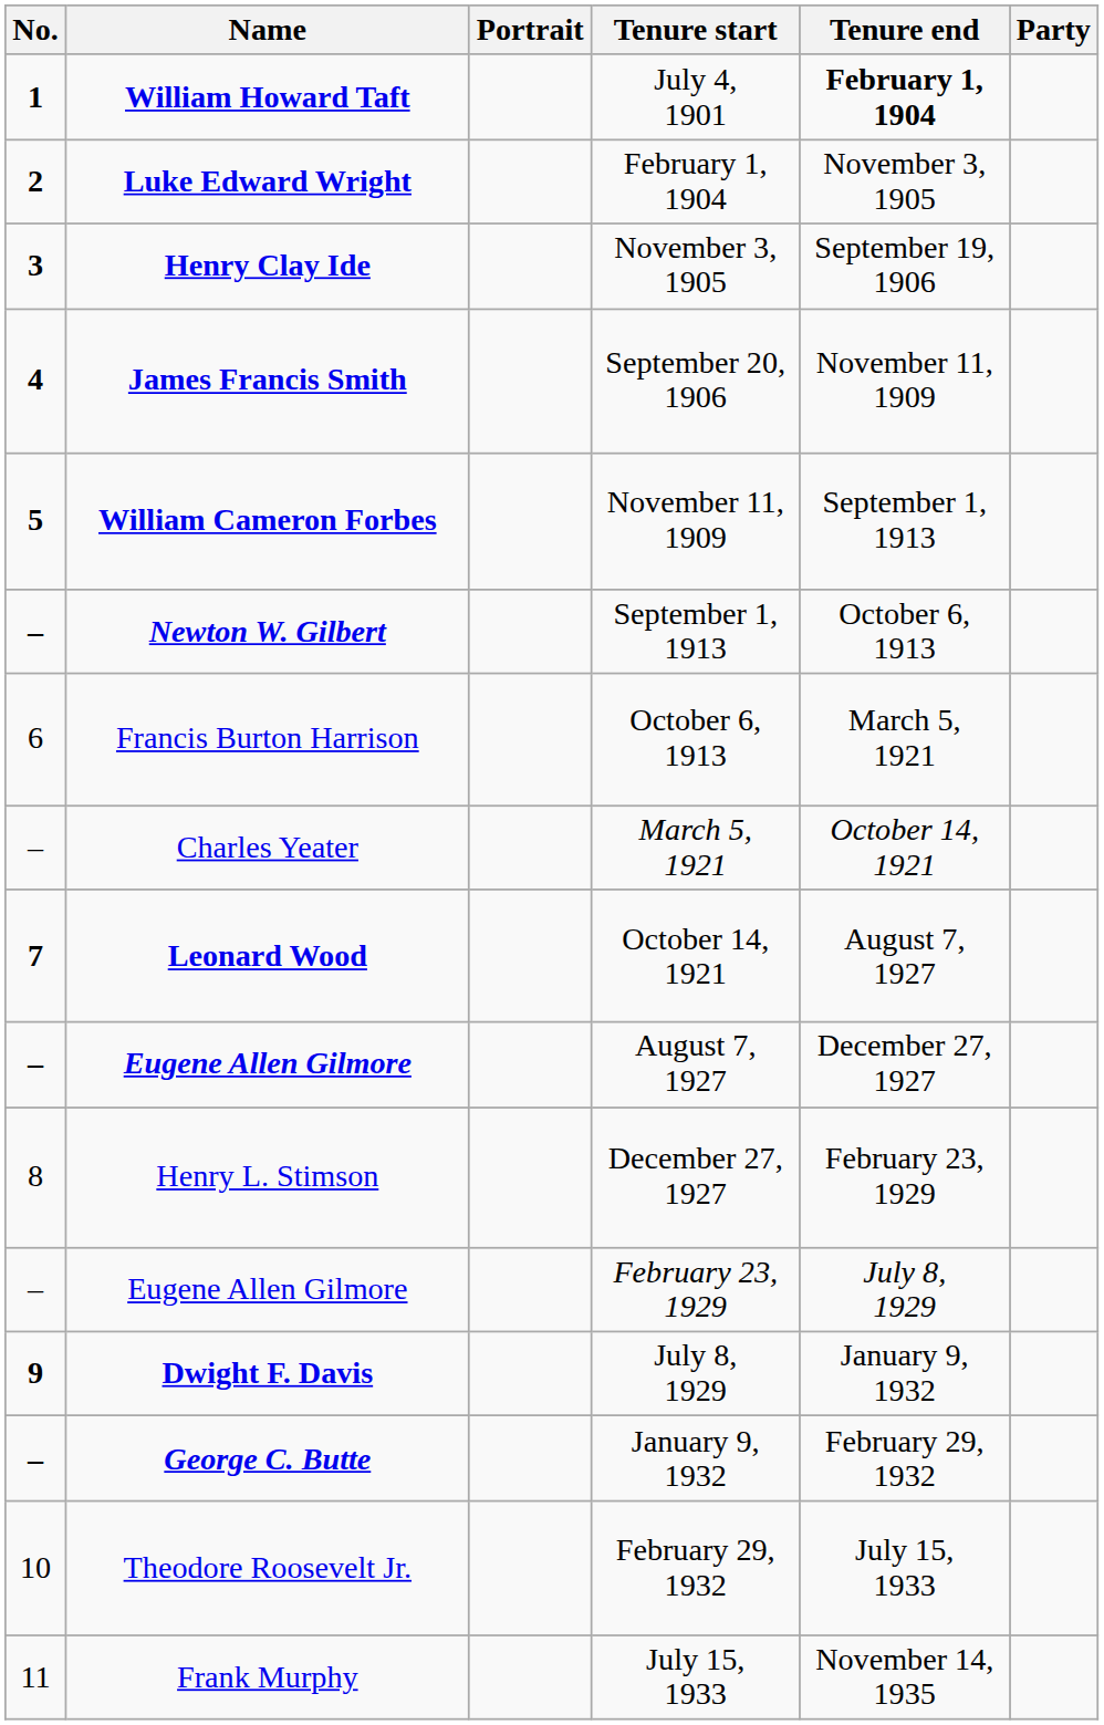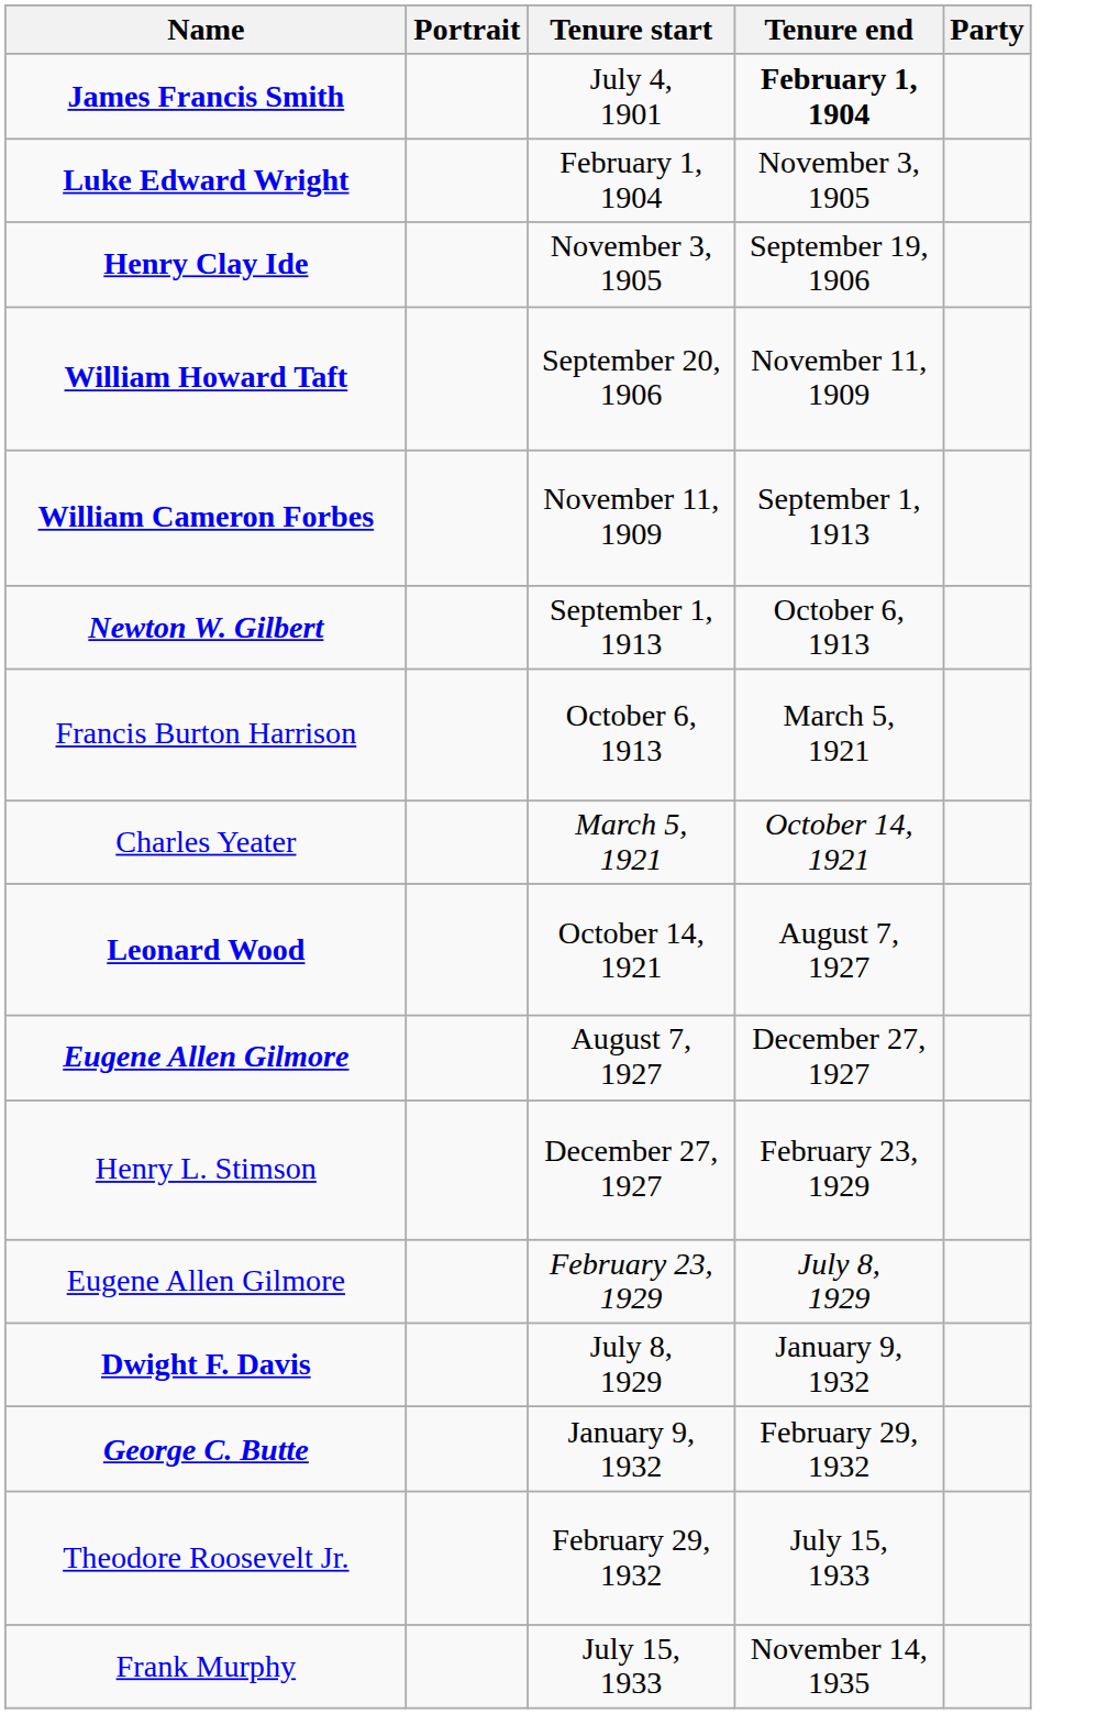- column: No. | 1 | 2 | 3 | 4 | 5 | – | 6 | – | 7 | – | 8 | – | 9 | – | 10 | 11
July 4, 1901 | Name: William Howard Taft -> James Francis Smith
September 20, 1906 | Name: James Francis Smith -> William Howard Taft
